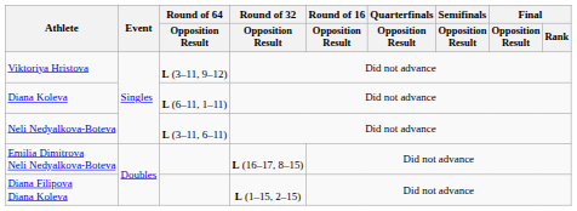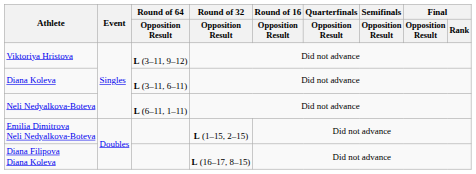Diana Koleva | Round of 64 / Opposition Result: L (6–11, 1–11) -> L (3–11, 6–11)
Neli Nedyalkova-Boteva | Round of 64 / Opposition Result: L (3–11, 6–11) -> L (6–11, 1–11)
Emilia Dimitrova Neli Nedyalkova-Boteva | Round of 32 / Opposition Result: L (16–17, 8–15) -> L (1–15, 2–15)
Diana Filipova Diana Koleva | Round of 32 / Opposition Result: L (1–15, 2–15) -> L (16–17, 8–15)
